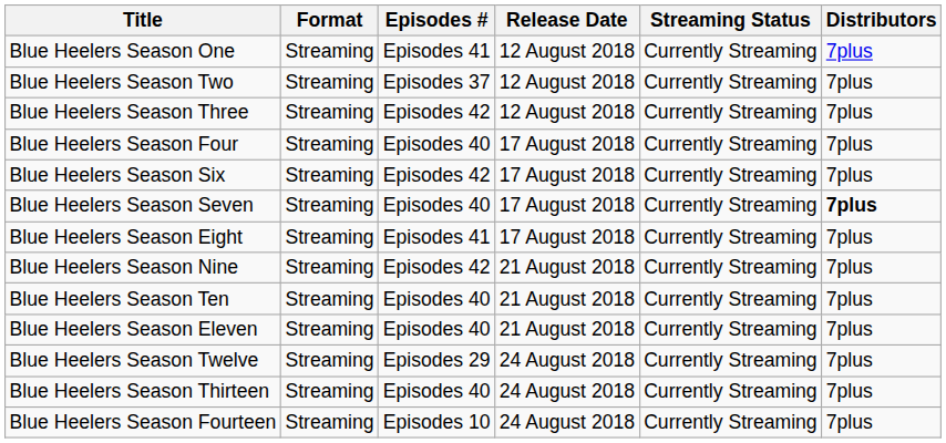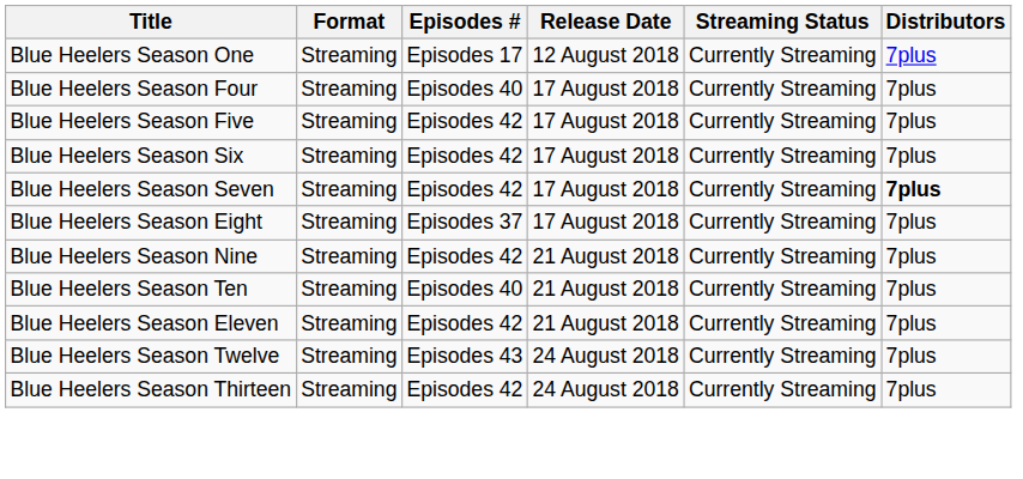Blue Heelers Season One | Episodes #: Episodes 41 -> Episodes 17
- row: Blue Heelers Season Two | Streaming | Episodes 37 | 12 August 2018 | Currently Streaming | 7plus
- row: Blue Heelers Season Three | Streaming | Episodes 42 | 12 August 2018 | Currently Streaming | 7plus
+ row: Blue Heelers Season Five | Streaming | Episodes 42 | 17 August 2018 | Currently Streaming | 7plus
Blue Heelers Season Seven | Episodes #: Episodes 40 -> Episodes 42
Blue Heelers Season Eight | Episodes #: Episodes 41 -> Episodes 37
Blue Heelers Season Eleven | Episodes #: Episodes 40 -> Episodes 42
Blue Heelers Season Twelve | Episodes #: Episodes 29 -> Episodes 43
Blue Heelers Season Thirteen | Episodes #: Episodes 40 -> Episodes 42
- row: Blue Heelers Season Fourteen | Streaming | Episodes 10 | 24 August 2018 | Currently Streaming | 7plus
